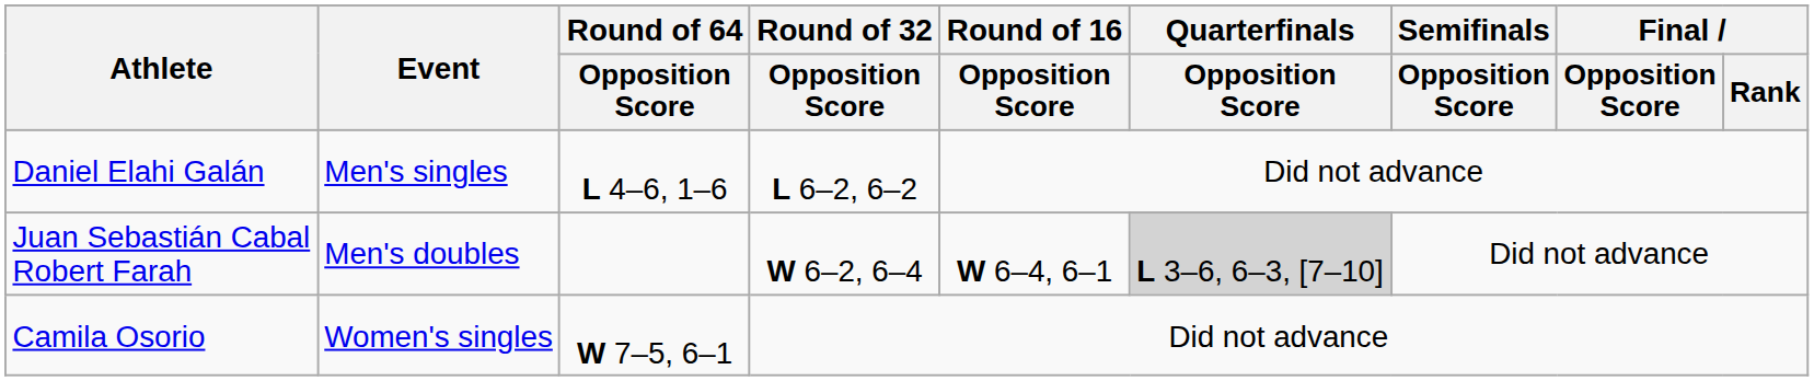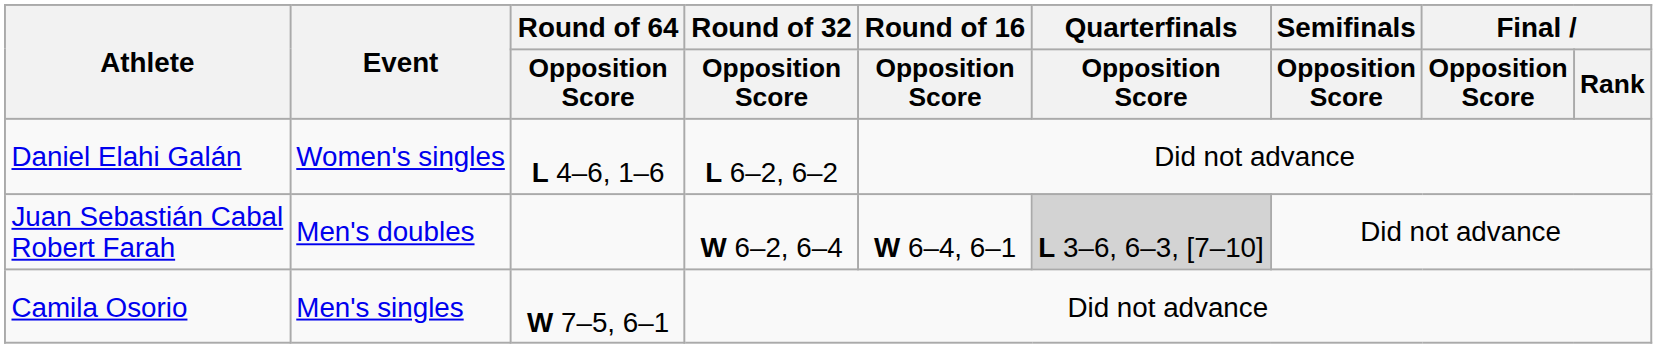Daniel Elahi Galán | Event: Men's singles -> Women's singles
Camila Osorio | Event: Women's singles -> Men's singles
